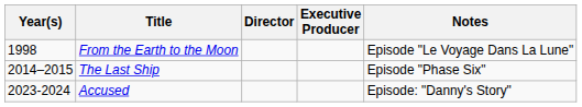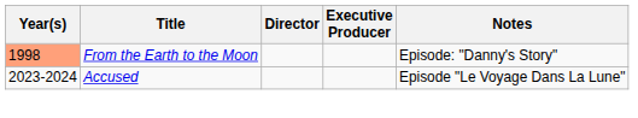From the Earth to the Moon | Year(s): no background -> lightsalmon background
From the Earth to the Moon | Notes: Episode "Le Voyage Dans La Lune" -> Episode: "Danny's Story"
- row: 2014–2015 | The Last Ship | Episode "Phase Six"
Accused | Notes: Episode: "Danny's Story" -> Episode "Le Voyage Dans La Lune"
